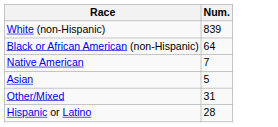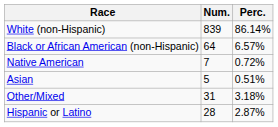+ column: Perc. | 86.14% | 6.57% | 0.72% | 0.51% | 3.18% | 2.87%
